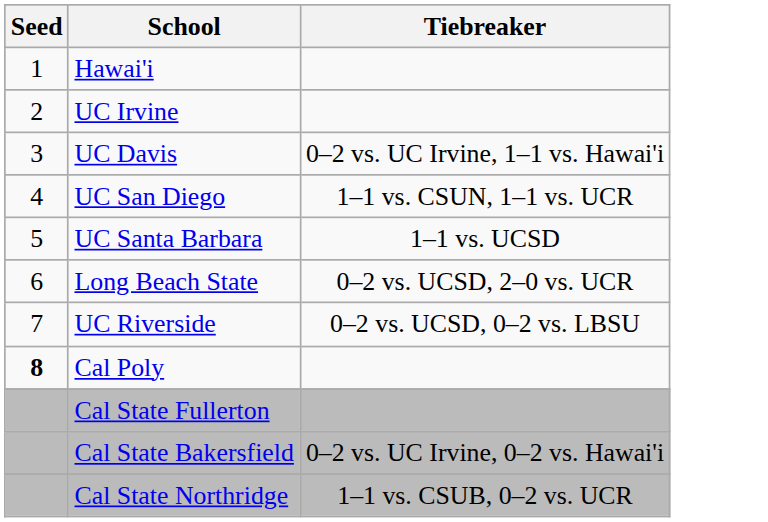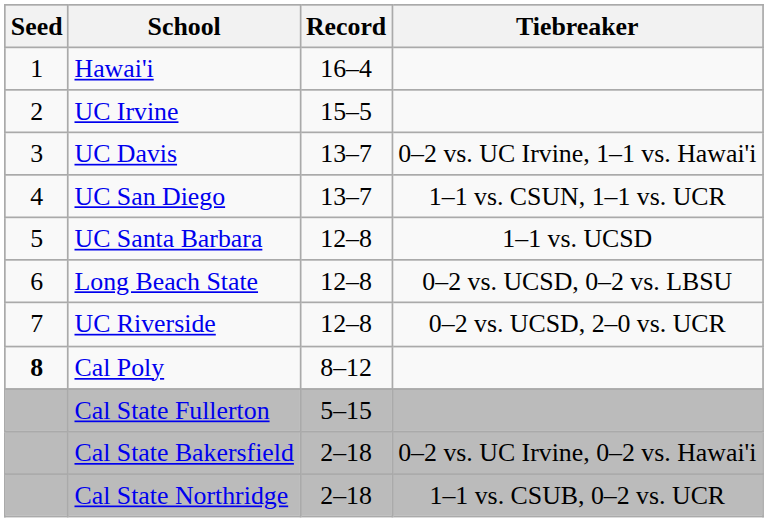+ column: Record | 16–4 | 15–5 | 13–7 | 13–7 | 12–8 | 12–8 | 12–8 | 8–12 | 5–15 | 2–18 | 2–18
Long Beach State | Tiebreaker: 0–2 vs. UCSD, 2–0 vs. UCR -> 0–2 vs. UCSD, 0–2 vs. LBSU
UC Riverside | Tiebreaker: 0–2 vs. UCSD, 0–2 vs. LBSU -> 0–2 vs. UCSD, 2–0 vs. UCR
